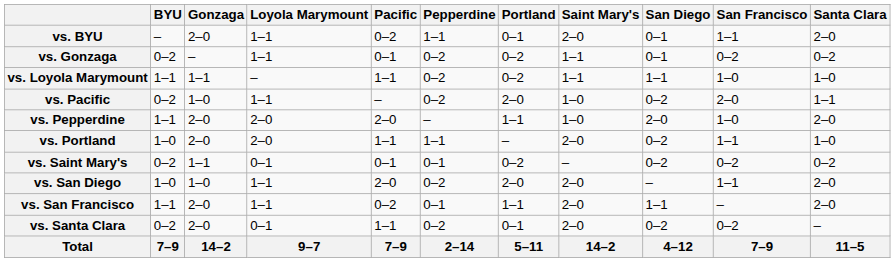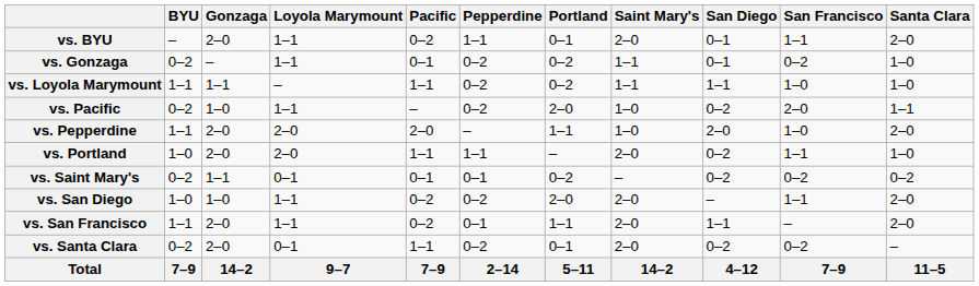vs. Gonzaga | Santa Clara: 0–2 -> 1–0
vs. San Diego | Pacific: 2–0 -> 0–2
